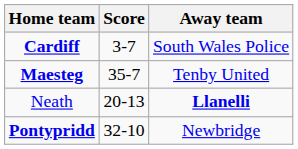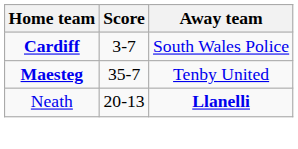- row: Pontypridd | 32-10 | Newbridge
